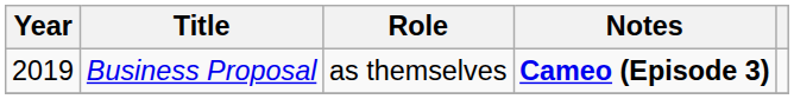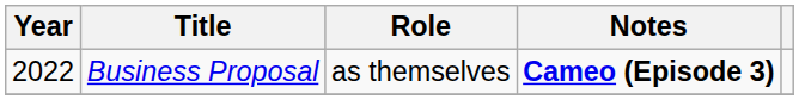Business Proposal | Year: 2019 -> 2022
